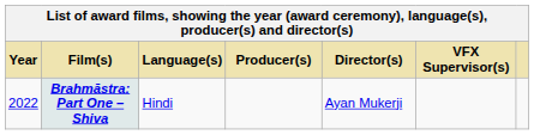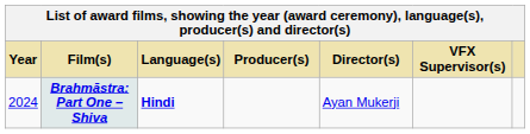Brahmāstra: Part One – Shiva | Year: 2022 -> 2024
Brahmāstra: Part One – Shiva | Language(s): normal -> bold
